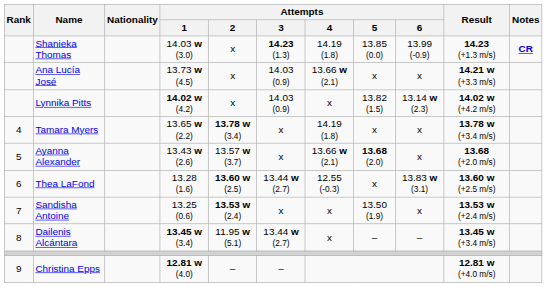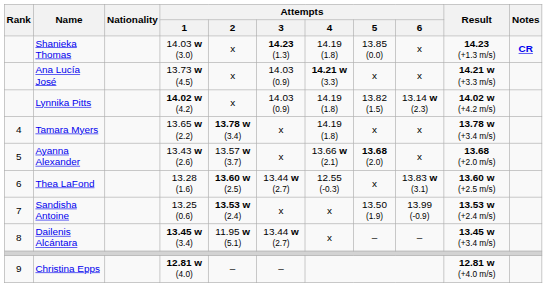Shanieka Thomas | Attempts / 6: 13.99 (-0.9) -> x
Ana Lucía José | Attempts / 4: 13.66 w (2.1) -> 14.21 w (3.3)
Lynnika Pitts | Attempts / 4: x -> 14.19 (1.8)
Sandisha Antoine | Attempts / 6: x -> 13.99 (-0.9)
